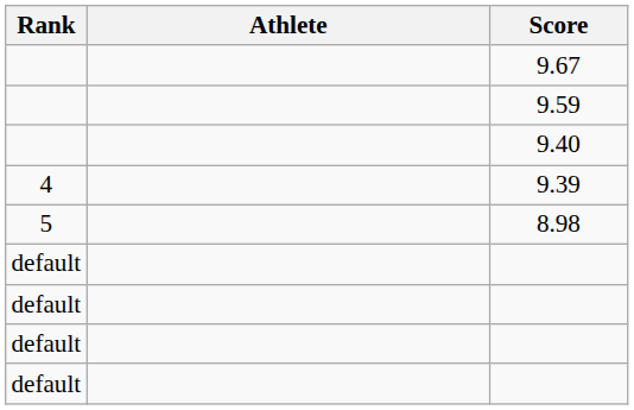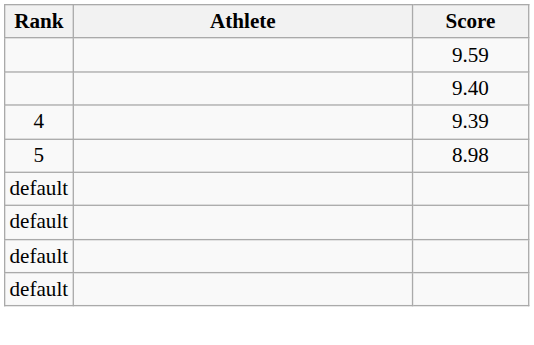- row: 9.67
